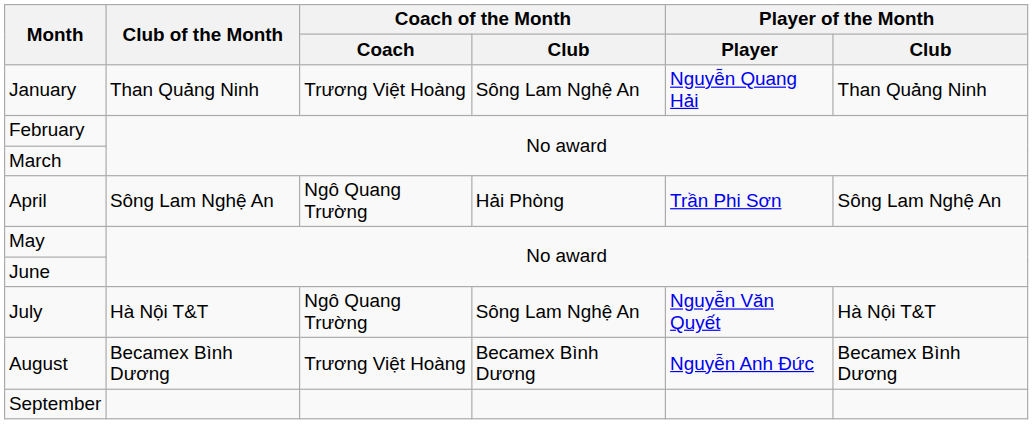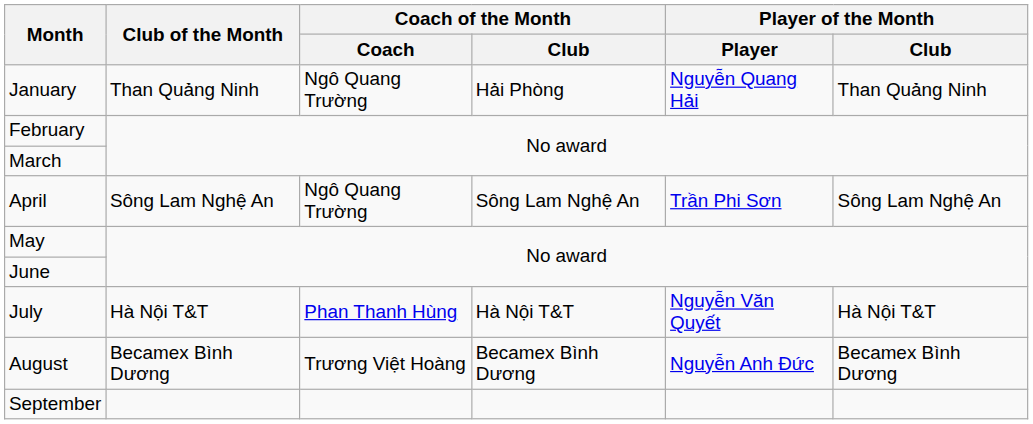January | Coach of the Month / Coach: Trương Việt Hoàng -> Ngô Quang Trường
January | Coach of the Month / Club: Sông Lam Nghệ An -> Hải Phòng
April | Coach of the Month / Club: Hải Phòng -> Sông Lam Nghệ An
July | Coach of the Month / Coach: Ngô Quang Trường -> Phan Thanh Hùng
July | Coach of the Month / Club: Sông Lam Nghệ An -> Hà Nội T&T
